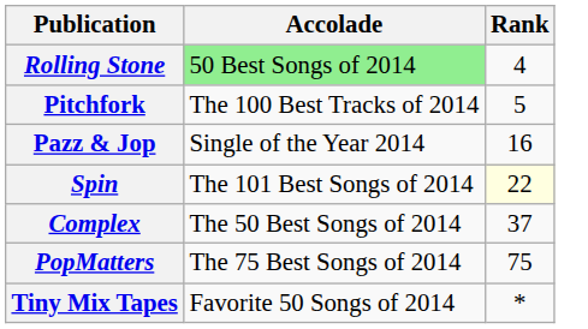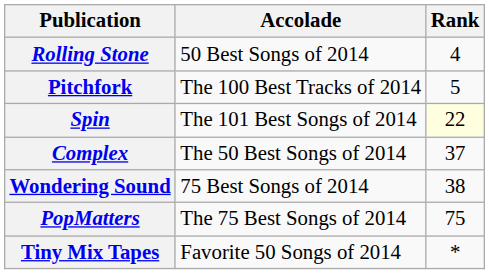Rolling Stone | Accolade: lightgreen background -> no background
- row: Pazz & Jop | Single of the Year 2014 | 16
+ row: Wondering Sound | 75 Best Songs of 2014 | 38
